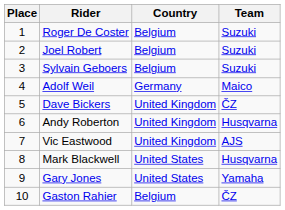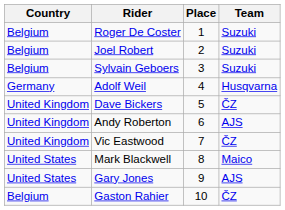columns swapped: Place <-> Country
Adolf Weil | Team: Maico -> Husqvarna
Andy Roberton | Team: Husqvarna -> AJS
Vic Eastwood | Team: AJS -> ČZ
Mark Blackwell | Team: Husqvarna -> Maico
Gary Jones | Team: Yamaha -> AJS
